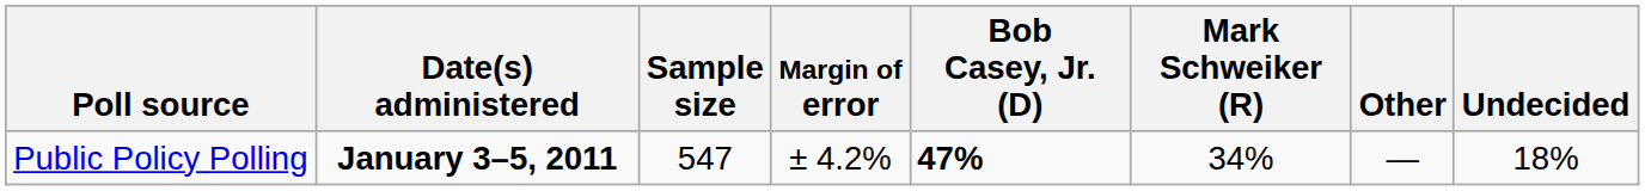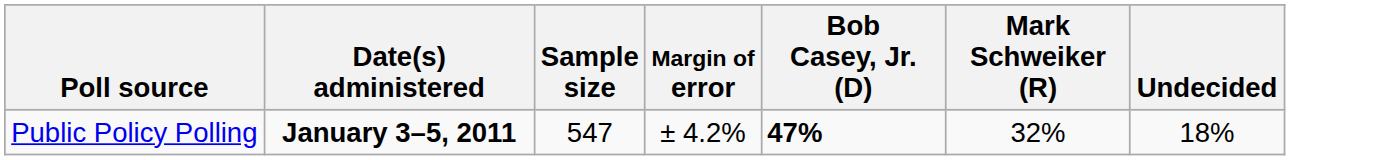- column: Other | —
Public Policy Polling | Mark Schweiker (R): 34% -> 32%
